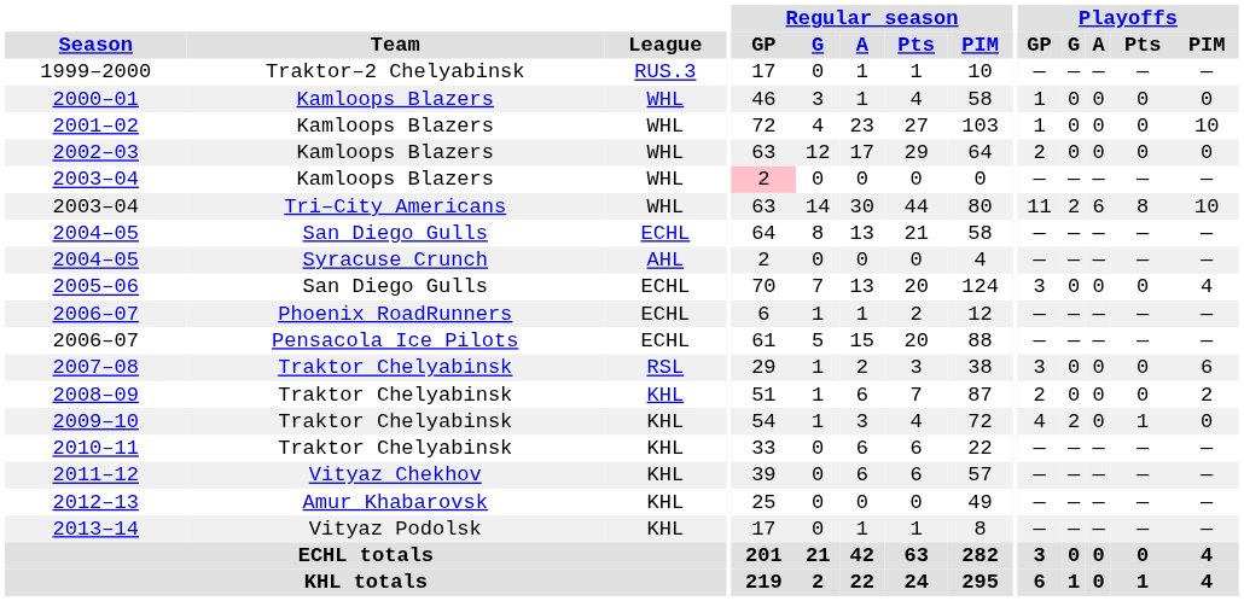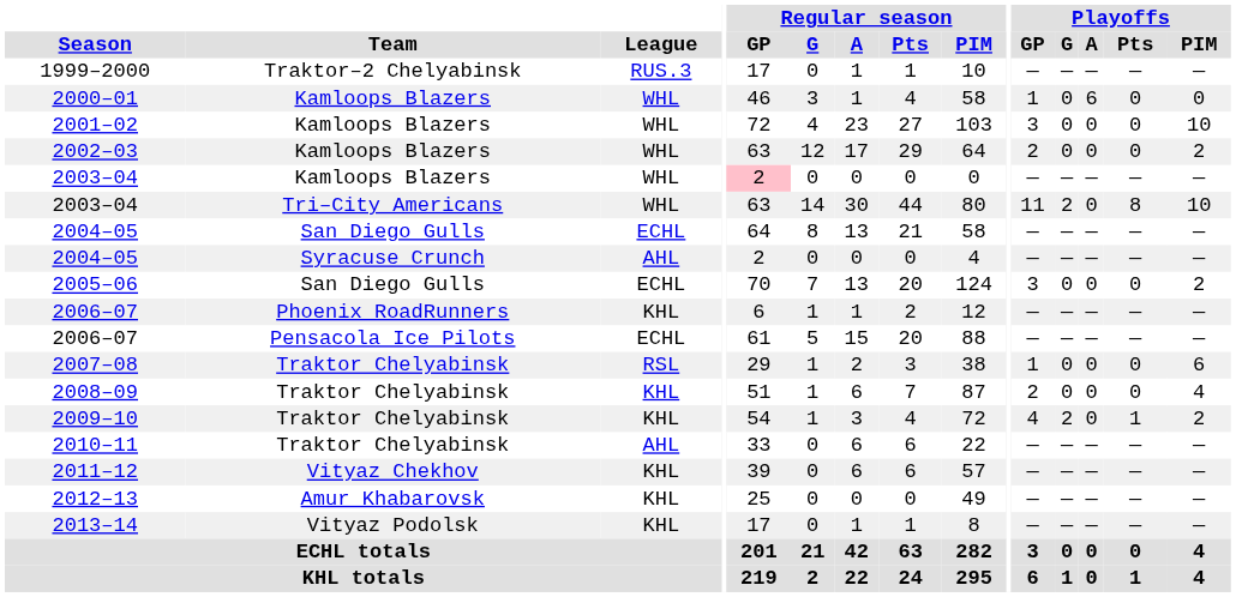2000–01 | Playoffs / A: 0 -> 6
2001–02 | Playoffs / GP: 1 -> 3
2002–03 | Playoffs / PIM: 0 -> 2
2003–04 / Tri–City Americans | Playoffs / A: 6 -> 0
2005–06 | Playoffs / PIM: 4 -> 2
2006–07 / Phoenix RoadRunners | League: ECHL -> KHL
2007–08 | Playoffs / GP: 3 -> 1
2008–09 | Playoffs / PIM: 2 -> 4
2009–10 | Playoffs / PIM: 0 -> 2
2010–11 | League: KHL -> AHL
